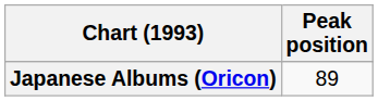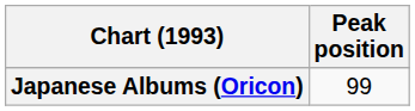Japanese Albums (Oricon) | Peak position: 89 -> 99
